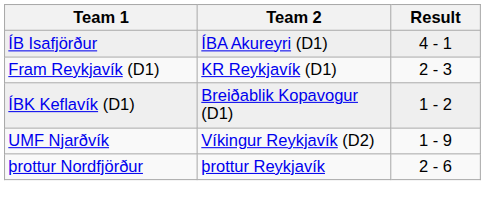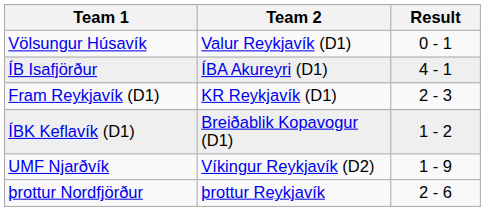+ row: Völsungur Húsavík | Valur Reykjavík (D1) | 0 - 1
